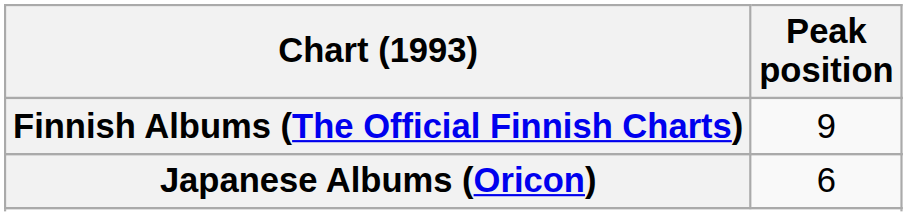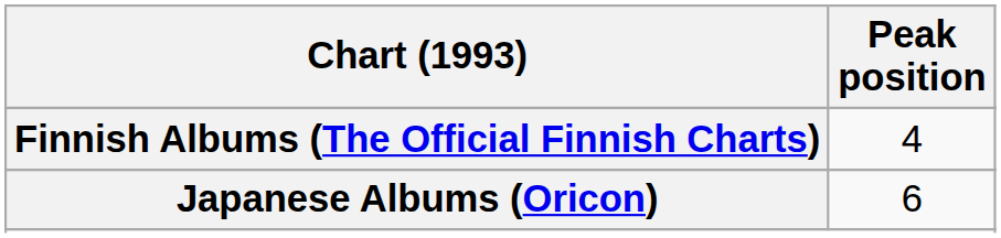Finnish Albums (The Official Finnish Charts) | Peak position: 9 -> 4
